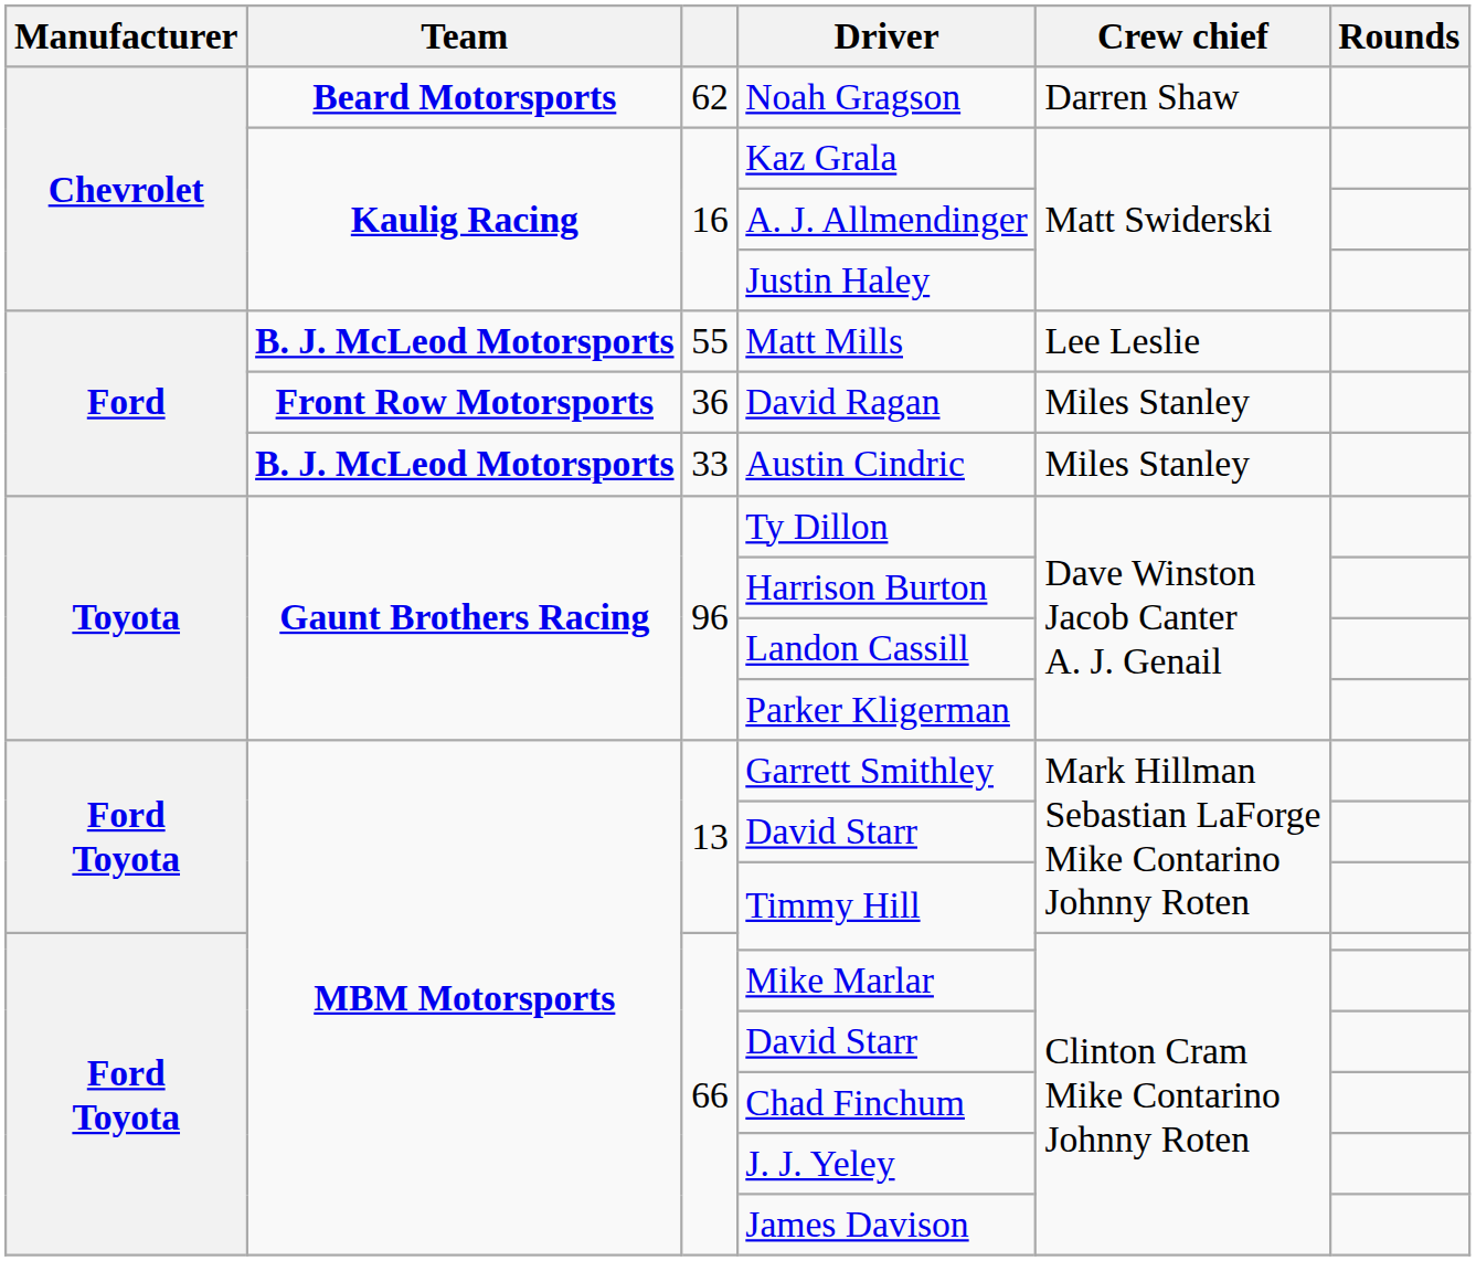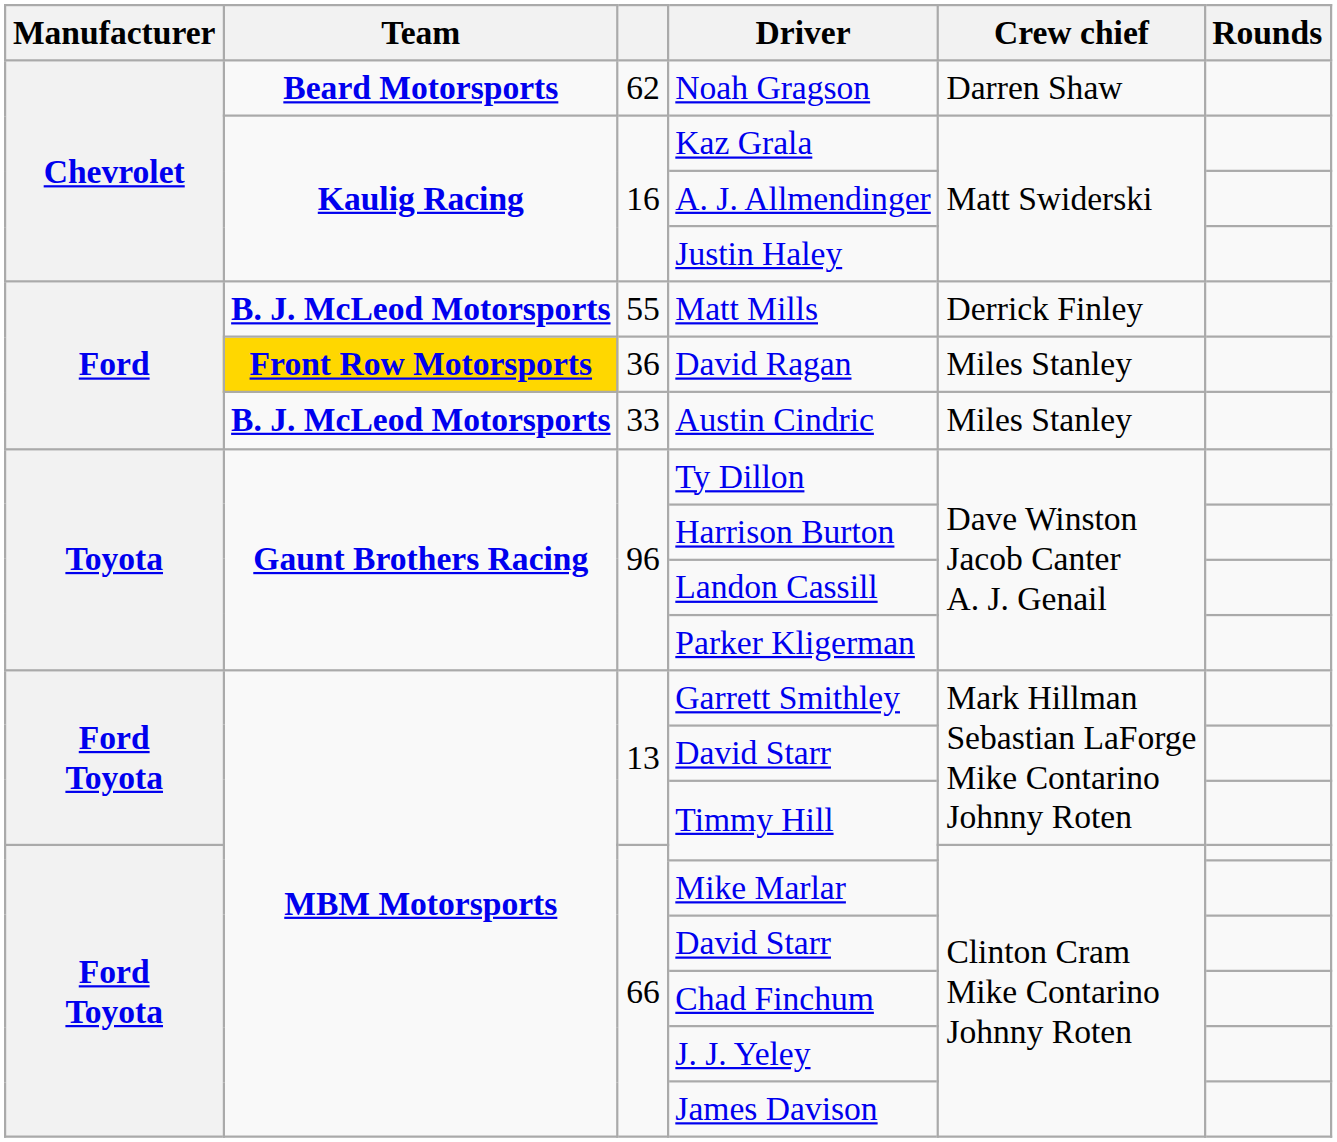Matt Mills | Crew chief: Lee Leslie -> Derrick Finley
David Ragan | Team: no background -> gold background
